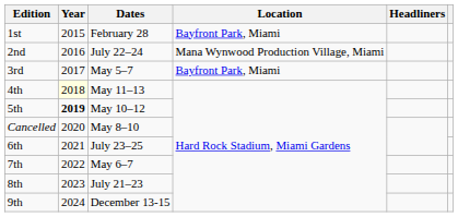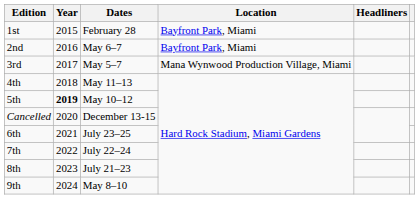2nd | Dates: July 22–24 -> May 6–7
2nd | Location: Mana Wynwood Production Village, Miami -> Bayfront Park, Miami
3rd | Location: Bayfront Park, Miami -> Mana Wynwood Production Village, Miami
4th | Year: lightyellow background -> no background
Cancelled | Dates: May 8–10 -> December 13-15
7th | Dates: May 6–7 -> July 22–24
9th | Dates: December 13-15 -> May 8–10
